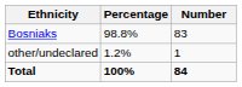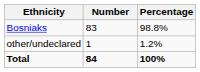columns swapped: Number <-> Percentage
